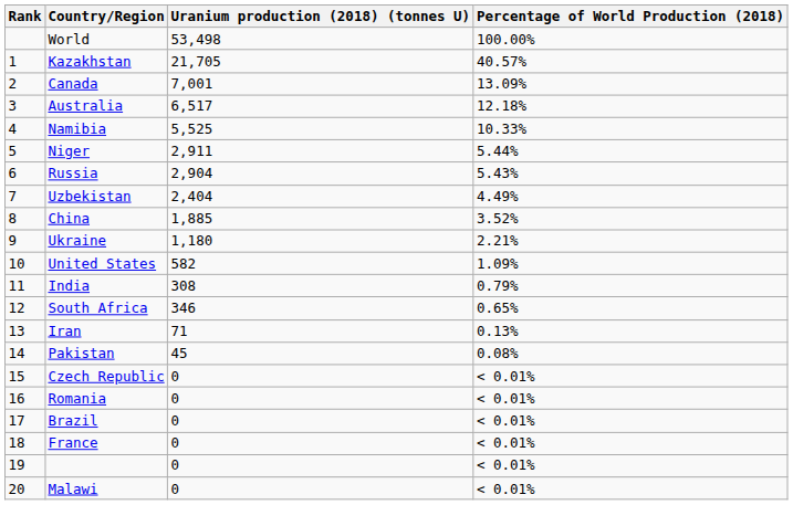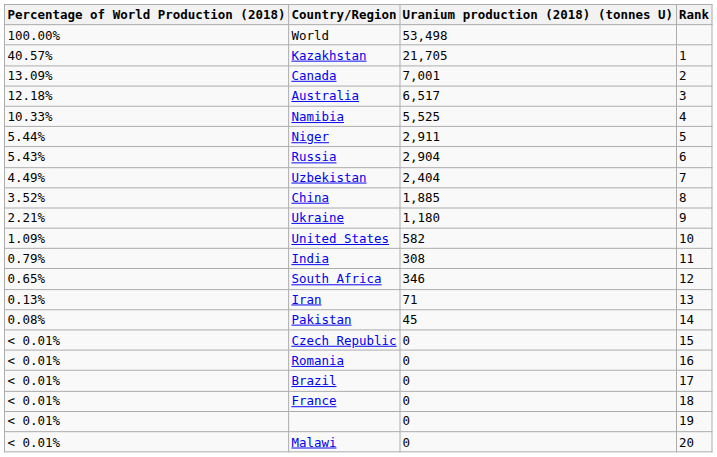columns swapped: Rank <-> Percentage of World Production (2018)
